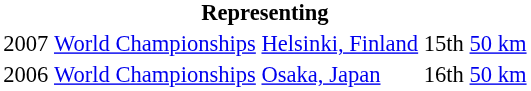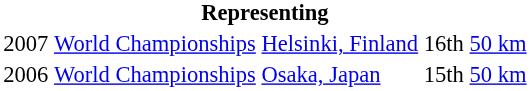Helsinki, Finland | column 4: 15th -> 16th
Osaka, Japan | column 4: 16th -> 15th
